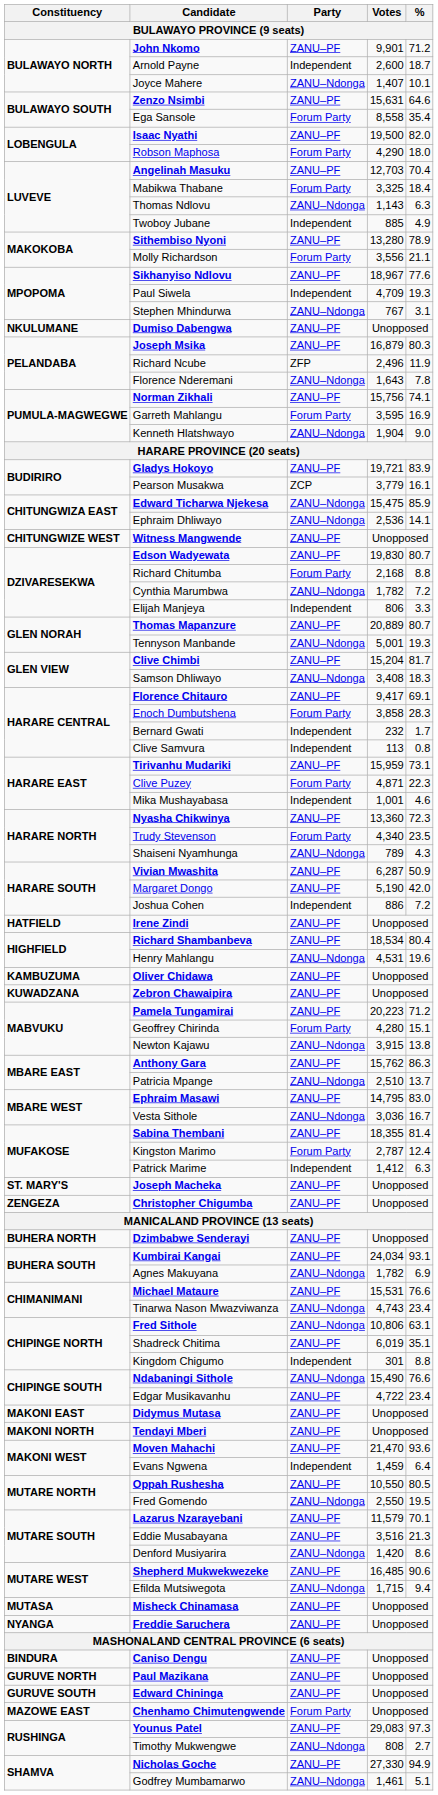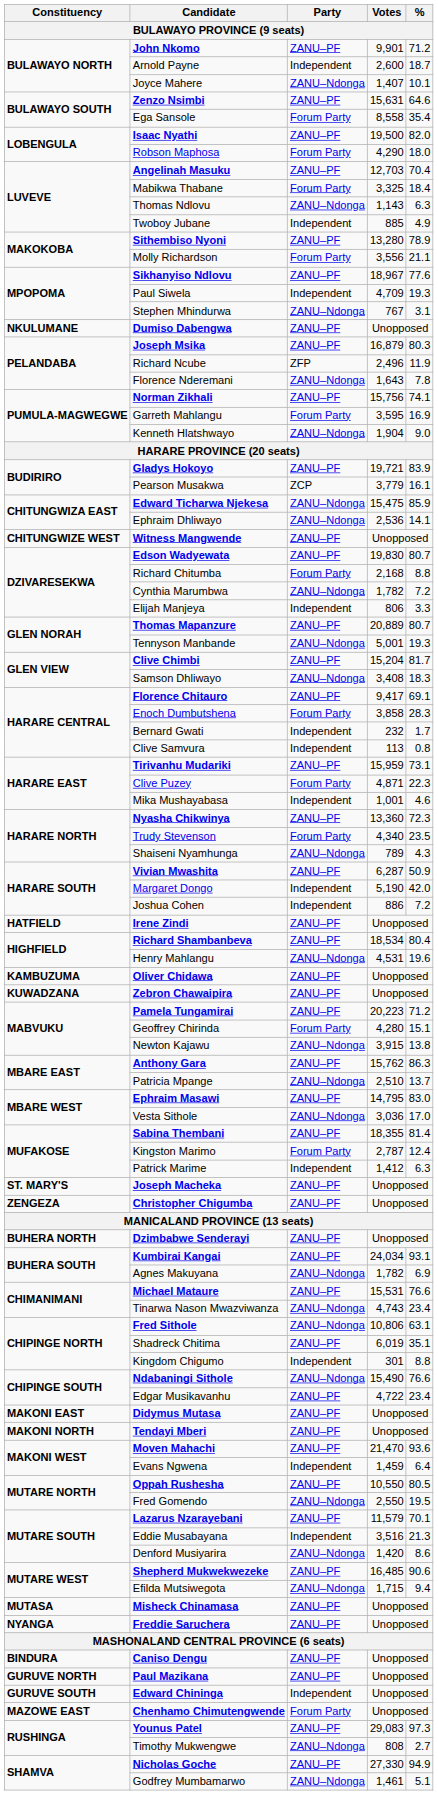Margaret Dongo | Party: ZANU–PF -> Independent
Vesta Sithole | %: 16.7 -> 17.0
Eddie Musabayana | Party: ZANU–PF -> Independent
Edward Chininga | Party: ZANU–PF -> Independent
